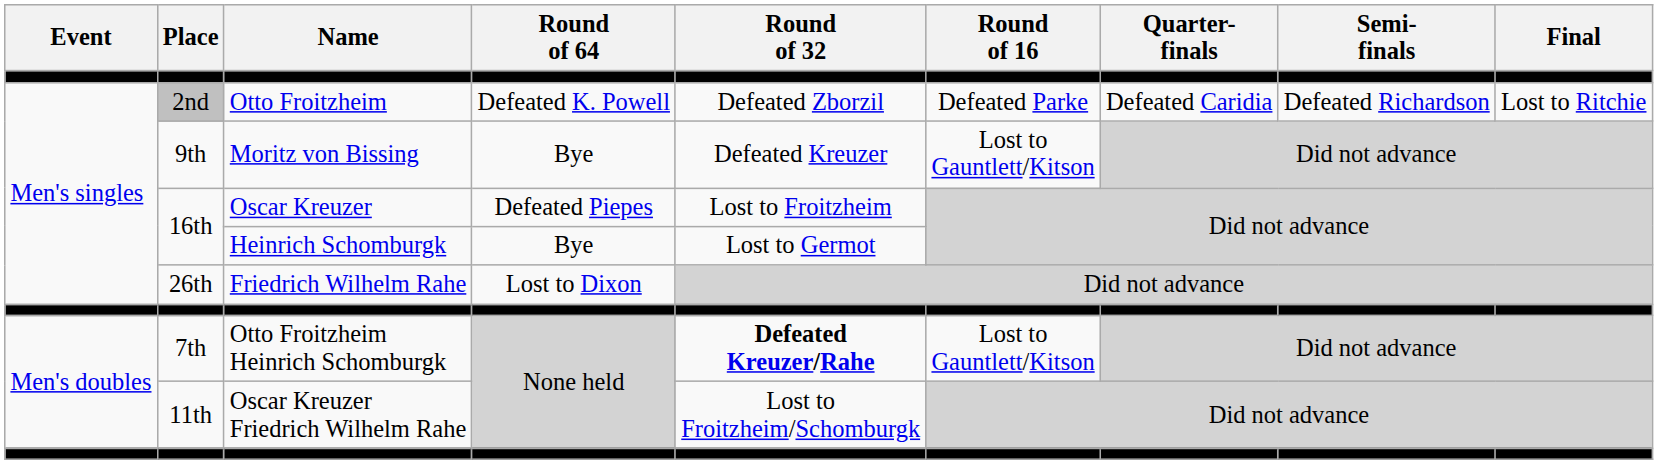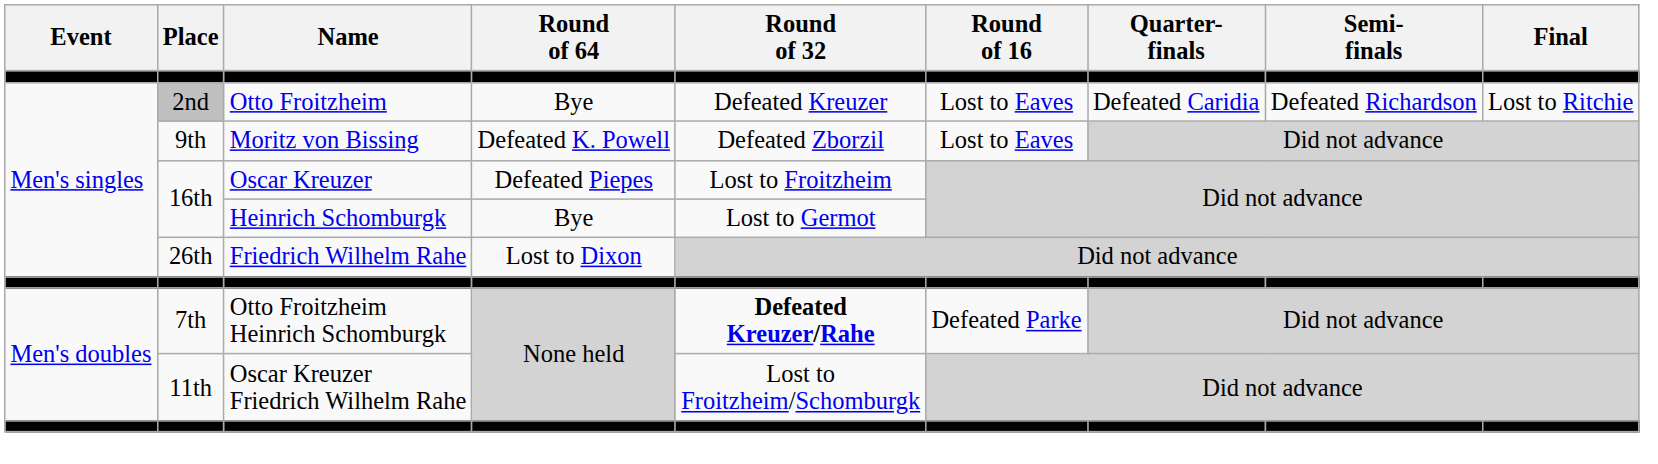Otto Froitzheim | Round of 64: Defeated K. Powell -> Bye
Otto Froitzheim | Round of 32: Defeated Zborzil -> Defeated Kreuzer
Otto Froitzheim | Round of 16: Defeated Parke -> Lost to Eaves
Moritz von Bissing | Round of 64: Bye -> Defeated K. Powell
Moritz von Bissing | Round of 32: Defeated Kreuzer -> Defeated Zborzil
Moritz von Bissing | Round of 16: Lost to Gauntlett/Kitson -> Lost to Eaves
Otto Froitzheim Heinrich Schomburgk | Round of 16: Lost to Gauntlett/Kitson -> Defeated Parke
